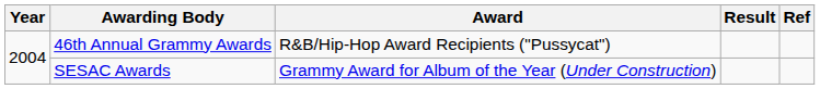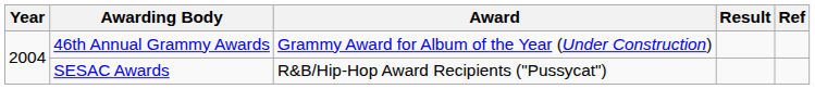46th Annual Grammy Awards | Award: R&B/Hip-Hop Award Recipients ("Pussycat") -> Grammy Award for Album of the Year (Under Construction)
SESAC Awards | Award: Grammy Award for Album of the Year (Under Construction) -> R&B/Hip-Hop Award Recipients ("Pussycat")
